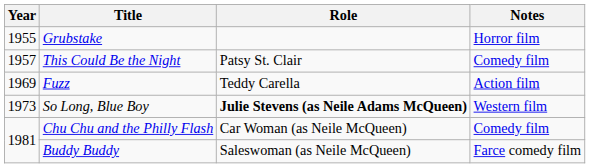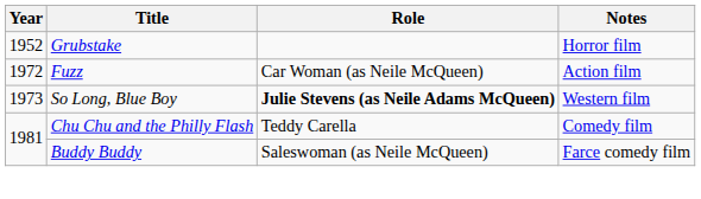Grubstake | Year: 1955 -> 1952
- row: 1957 | This Could Be the Night | Patsy St. Clair | Comedy film
Fuzz | Year: 1969 -> 1972
Fuzz | Role: Teddy Carella -> Car Woman (as Neile McQueen)
Chu Chu and the Philly Flash | Role: Car Woman (as Neile McQueen) -> Teddy Carella
